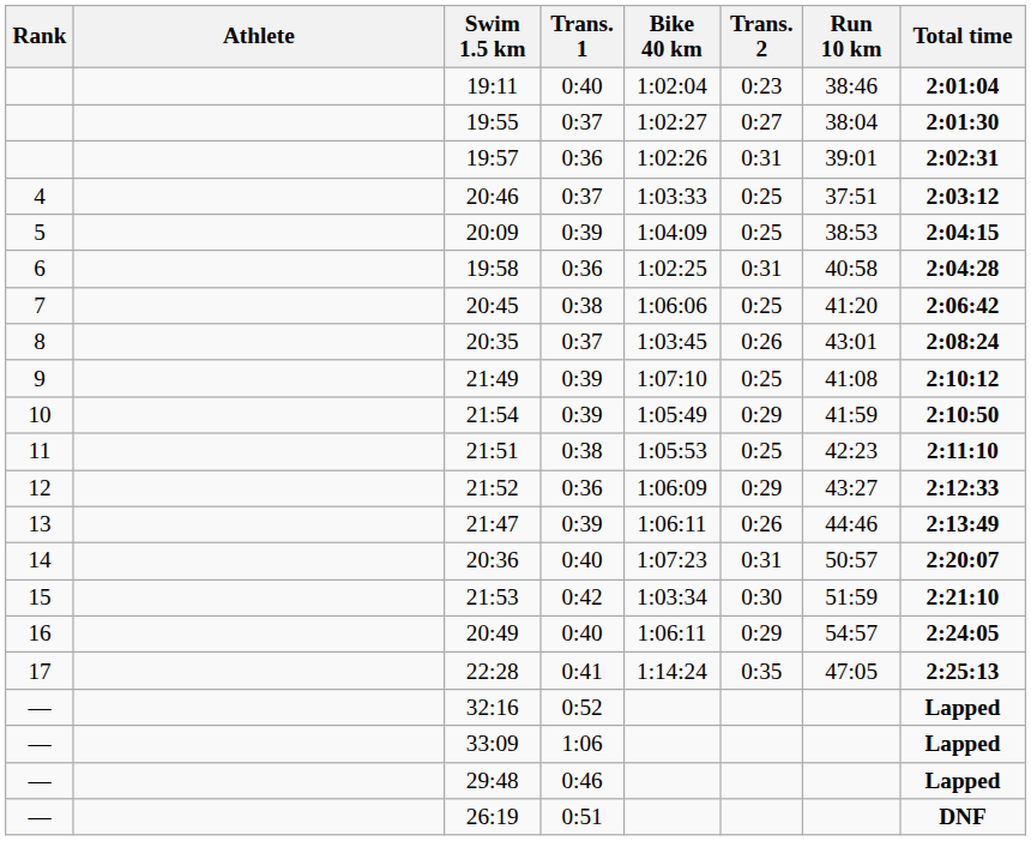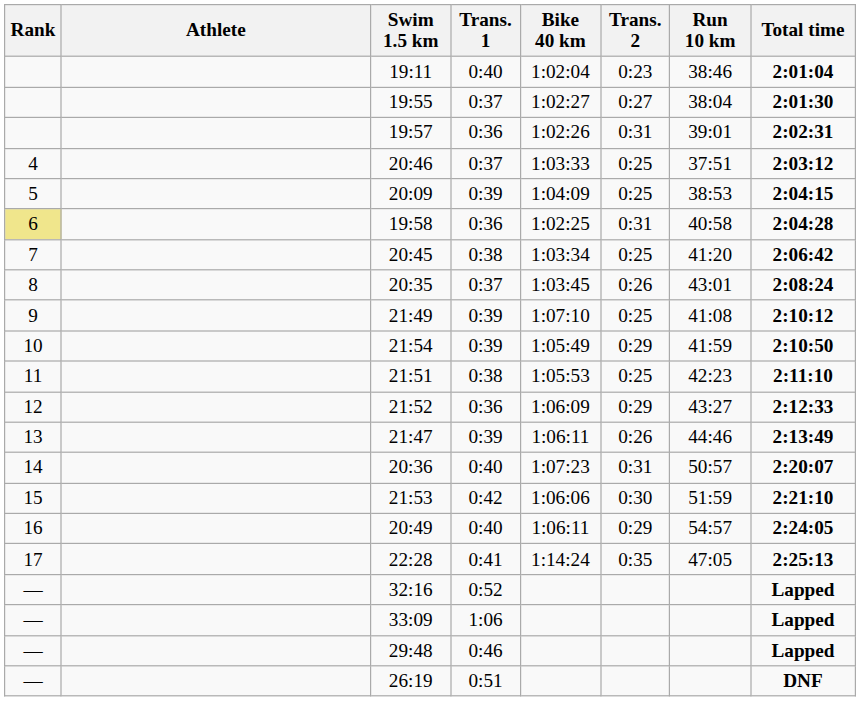19:58 | Rank: no background -> khaki background
20:45 | Bike 40 km: 1:06:06 -> 1:03:34
21:53 | Bike 40 km: 1:03:34 -> 1:06:06
